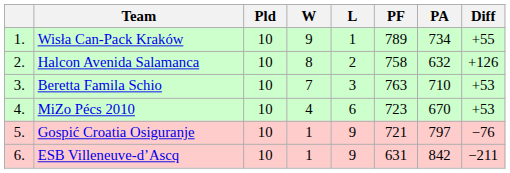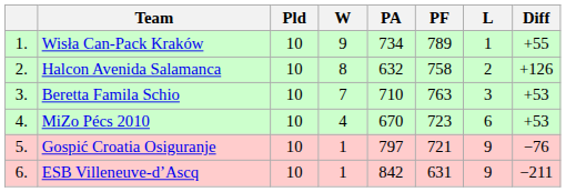columns swapped: L <-> PA
